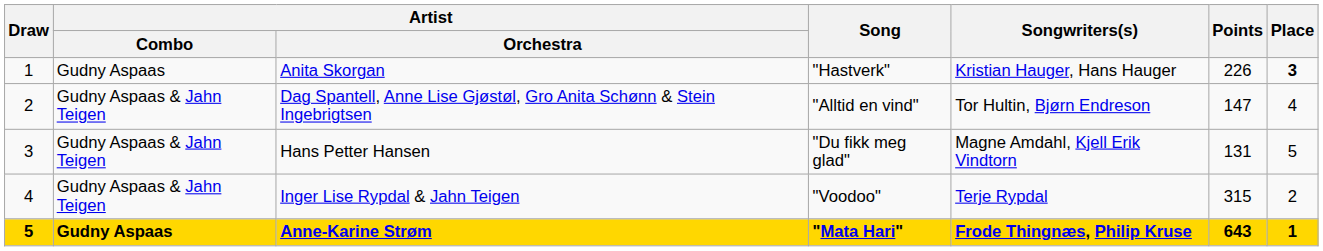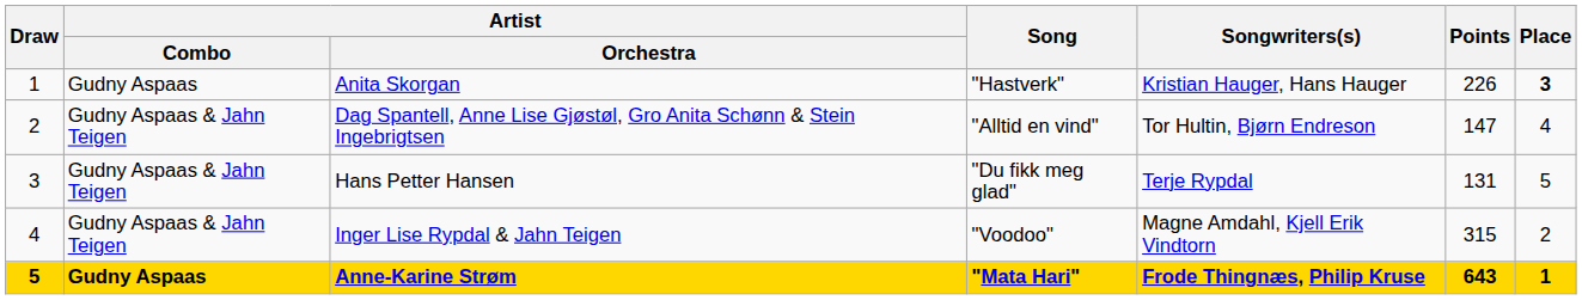Hans Petter Hansen | Songwriters(s): Magne Amdahl, Kjell Erik Vindtorn -> Terje Rypdal
Inger Lise Rypdal & Jahn Teigen | Songwriters(s): Terje Rypdal -> Magne Amdahl, Kjell Erik Vindtorn
